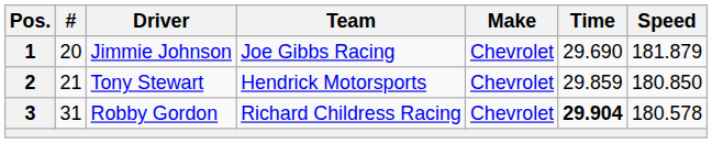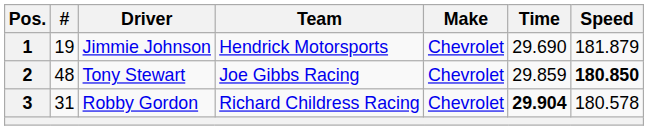1 | #: 20 -> 19
1 | Team: Joe Gibbs Racing -> Hendrick Motorsports
2 | #: 21 -> 48
2 | Team: Hendrick Motorsports -> Joe Gibbs Racing
2 | Speed: normal -> bold
